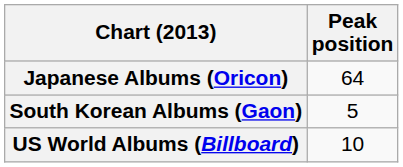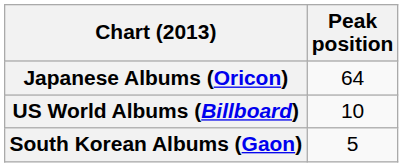rows swapped: South Korean Albums (Gaon) <-> US World Albums (Billboard)
